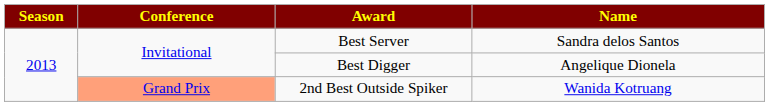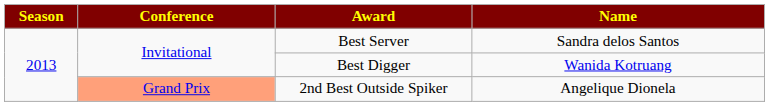Best Digger | Name: Angelique Dionela -> Wanida Kotruang
2nd Best Outside Spiker | Name: Wanida Kotruang -> Angelique Dionela
